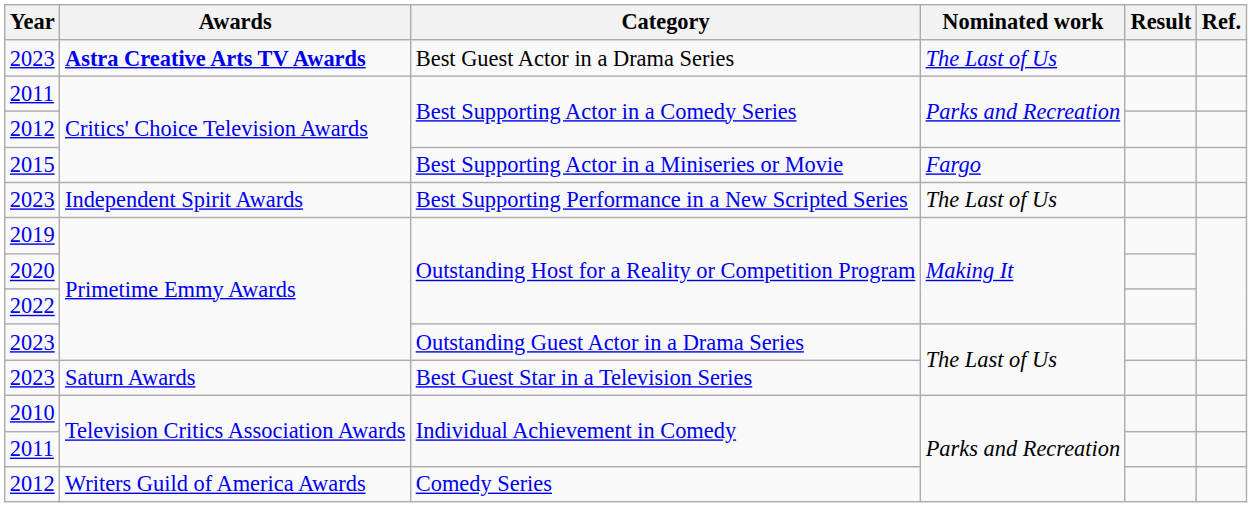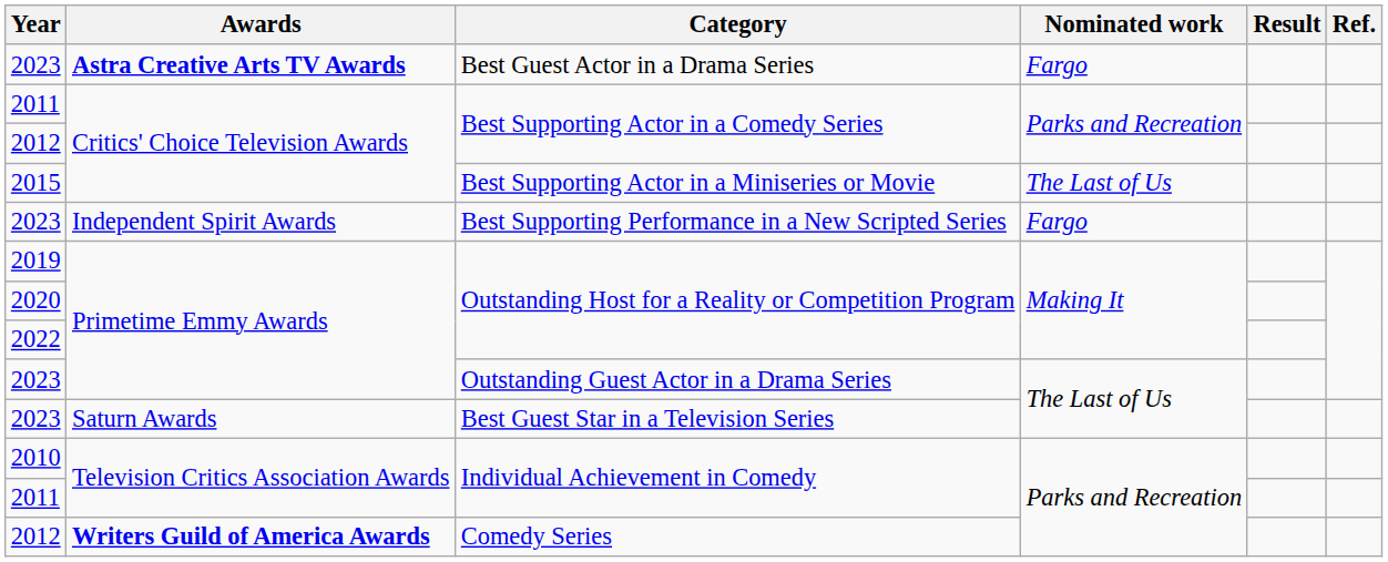Best Guest Actor in a Drama Series | Nominated work: The Last of Us -> Fargo
Best Supporting Actor in a Miniseries or Movie | Nominated work: Fargo -> The Last of Us
Best Supporting Performance in a New Scripted Series | Nominated work: The Last of Us -> Fargo
Comedy Series | Awards: normal -> bold
